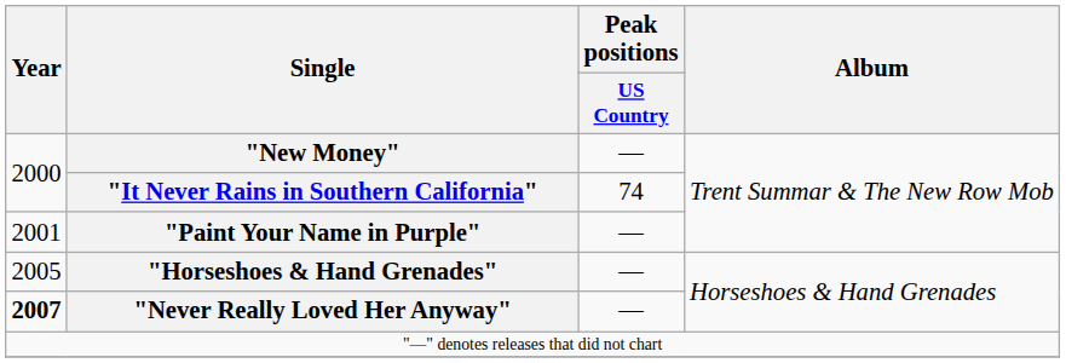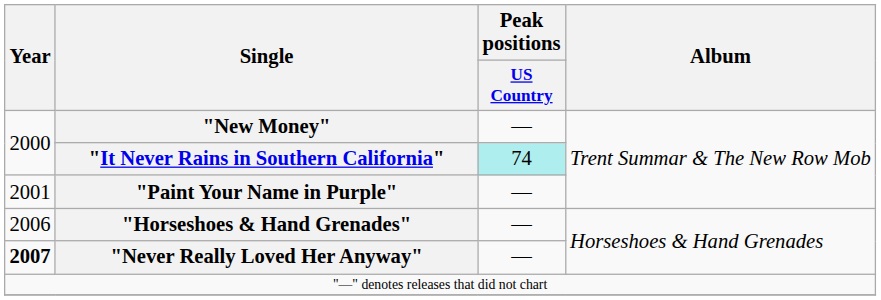"It Never Rains in Southern California" | Peak positions / US Country: no background -> paleturquoise background
"Horseshoes & Hand Grenades" | Year: 2005 -> 2006
